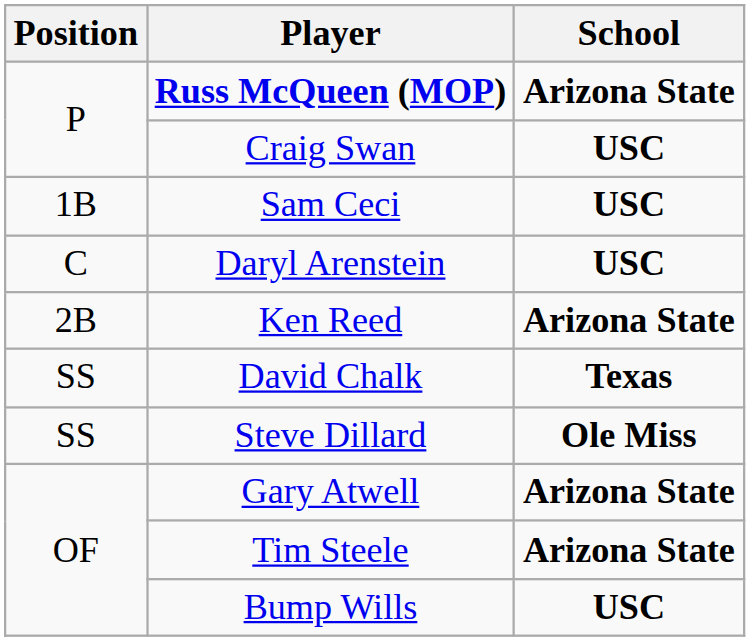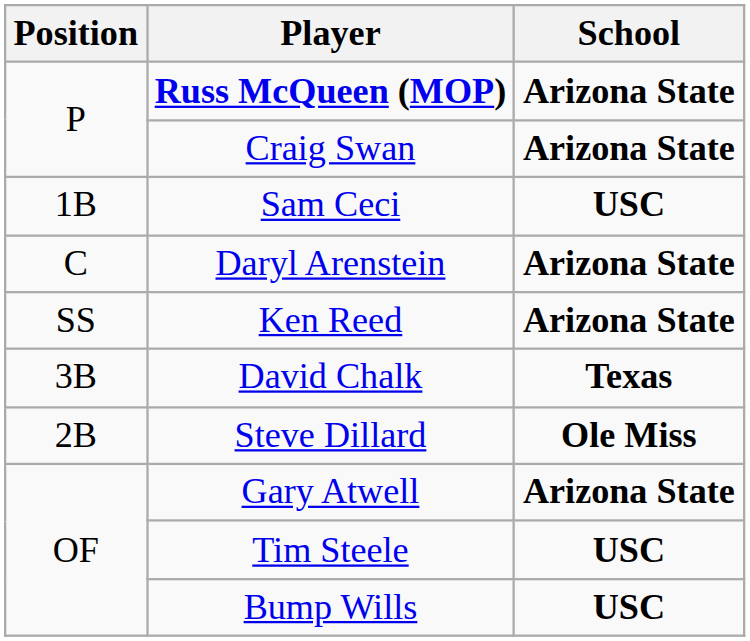Craig Swan | School: USC -> Arizona State
Daryl Arenstein | School: USC -> Arizona State
Ken Reed | Position: 2B -> SS
David Chalk | Position: SS -> 3B
Steve Dillard | Position: SS -> 2B
Tim Steele | School: Arizona State -> USC
